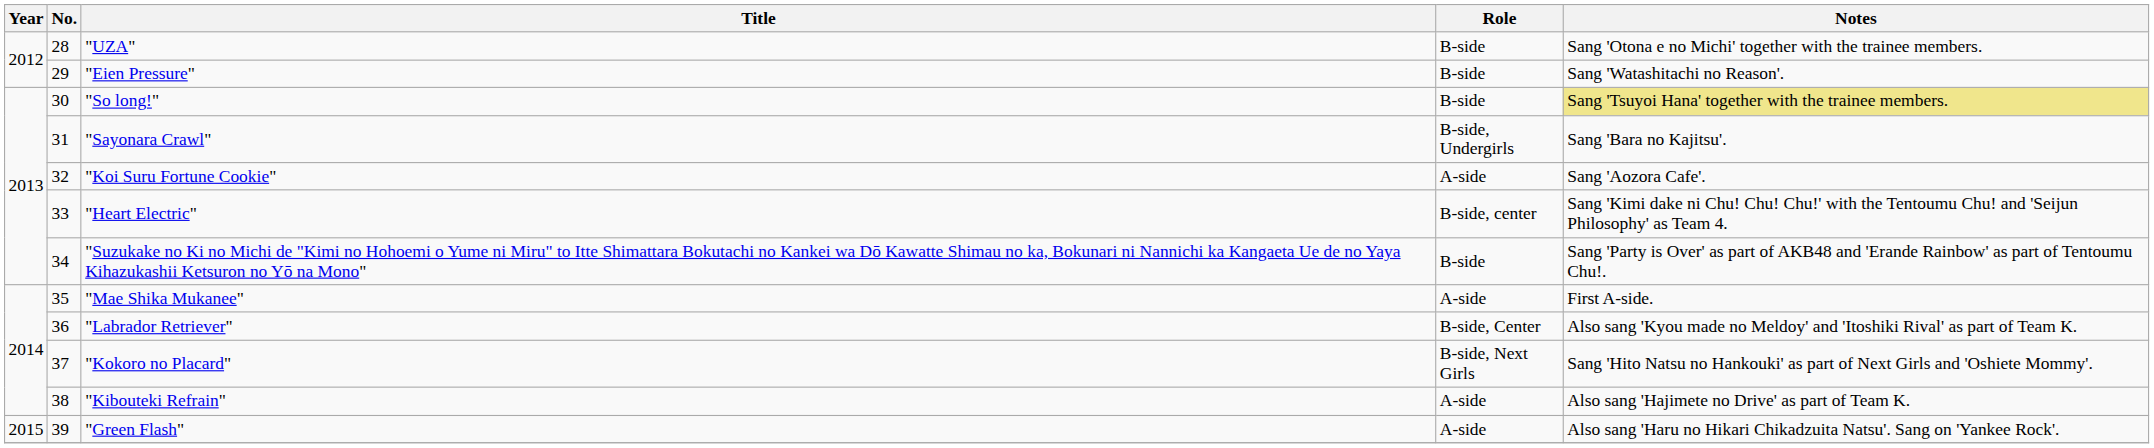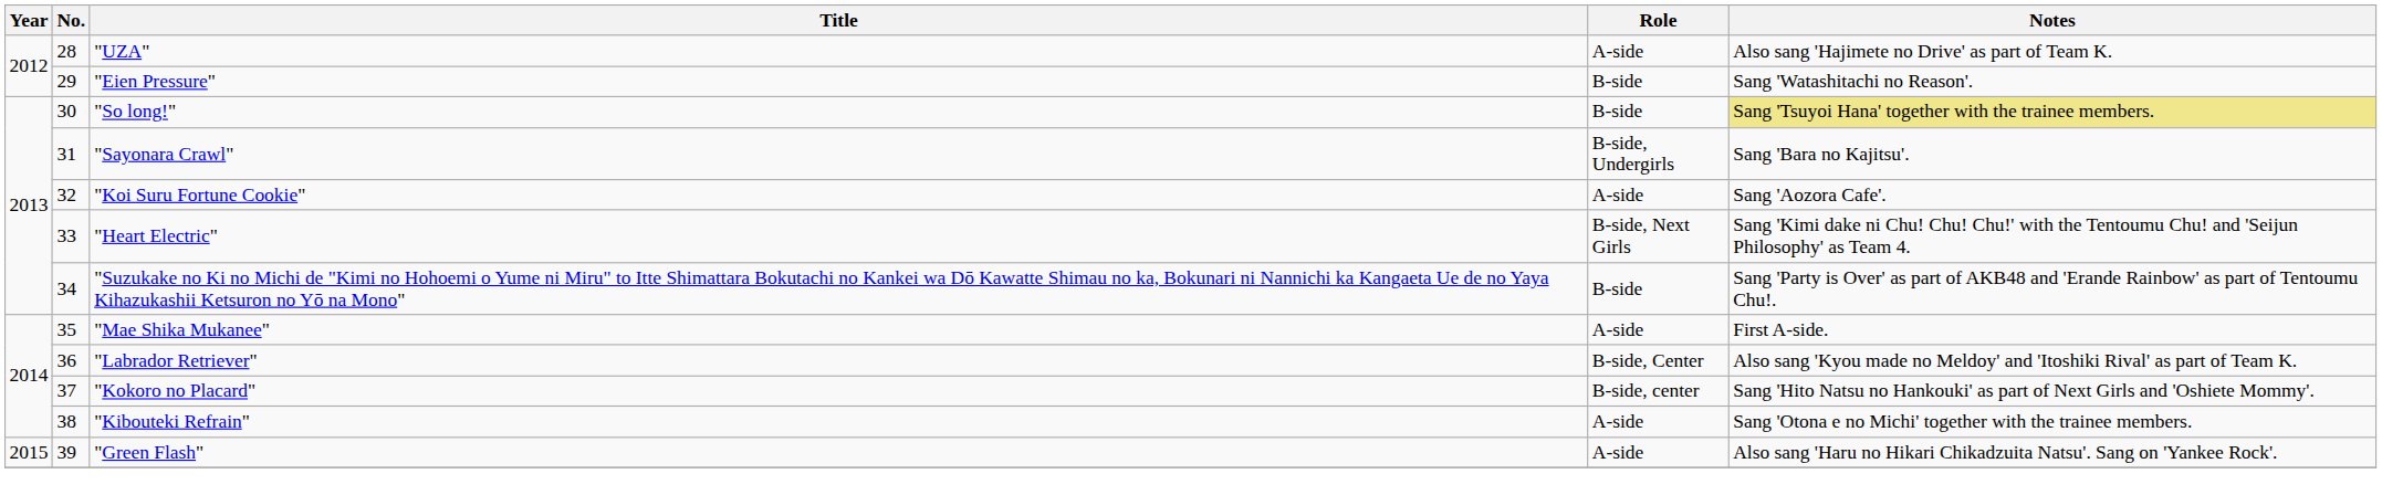"UZA" | Role: B-side -> A-side
"UZA" | Notes: Sang 'Otona e no Michi' together with the trainee members. -> Also sang 'Hajimete no Drive' as part of Team K.
"Heart Electric" | Role: B-side, center -> B-side, Next Girls
"Kokoro no Placard" | Role: B-side, Next Girls -> B-side, center
"Kibouteki Refrain" | Notes: Also sang 'Hajimete no Drive' as part of Team K. -> Sang 'Otona e no Michi' together with the trainee members.
